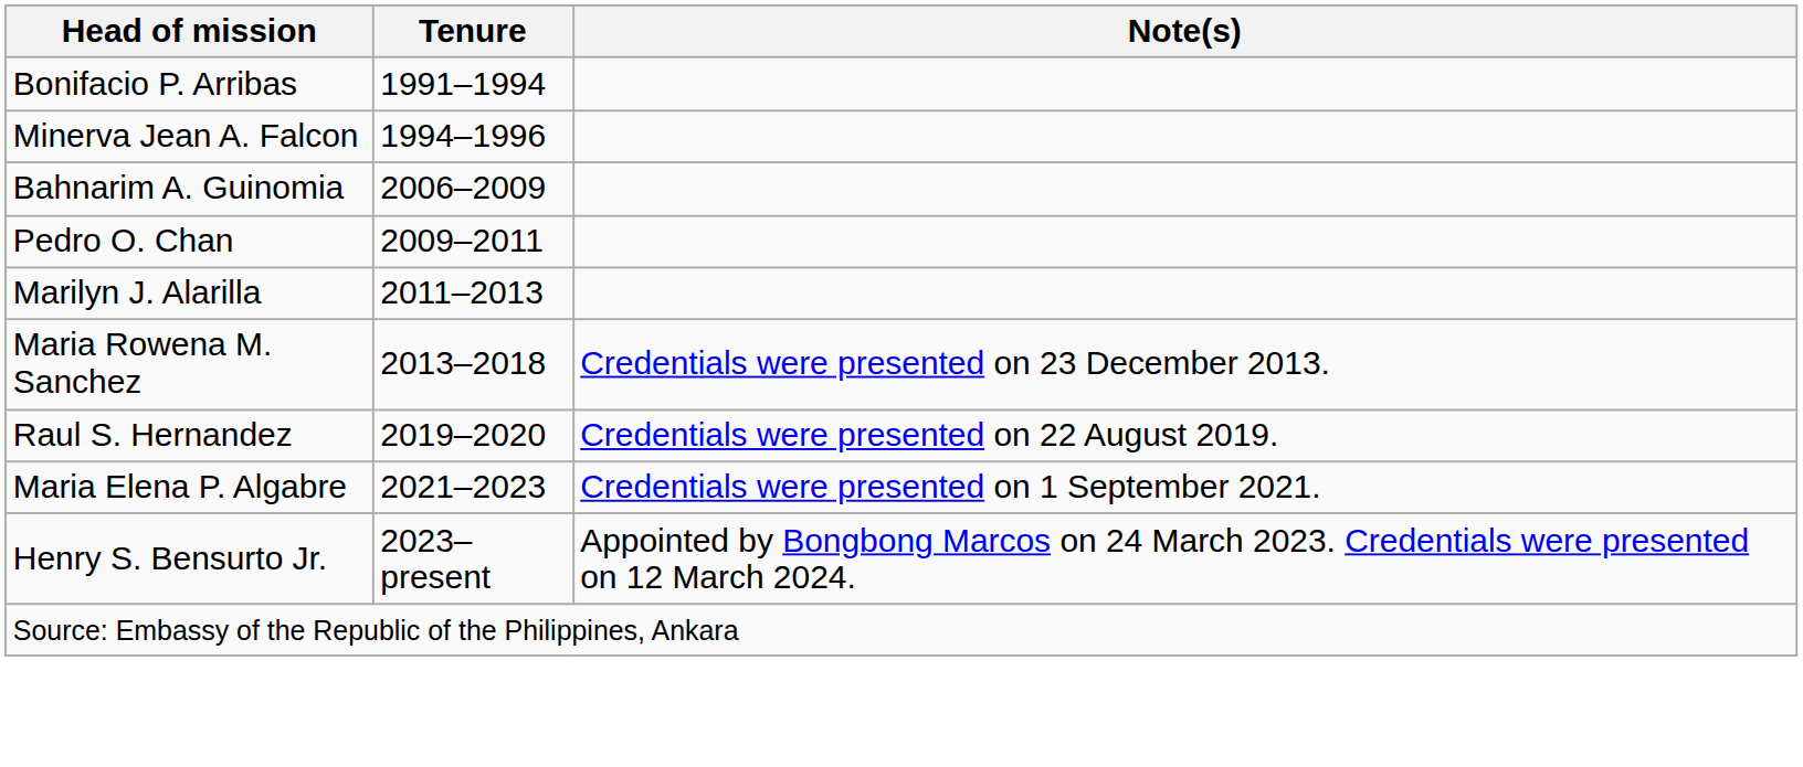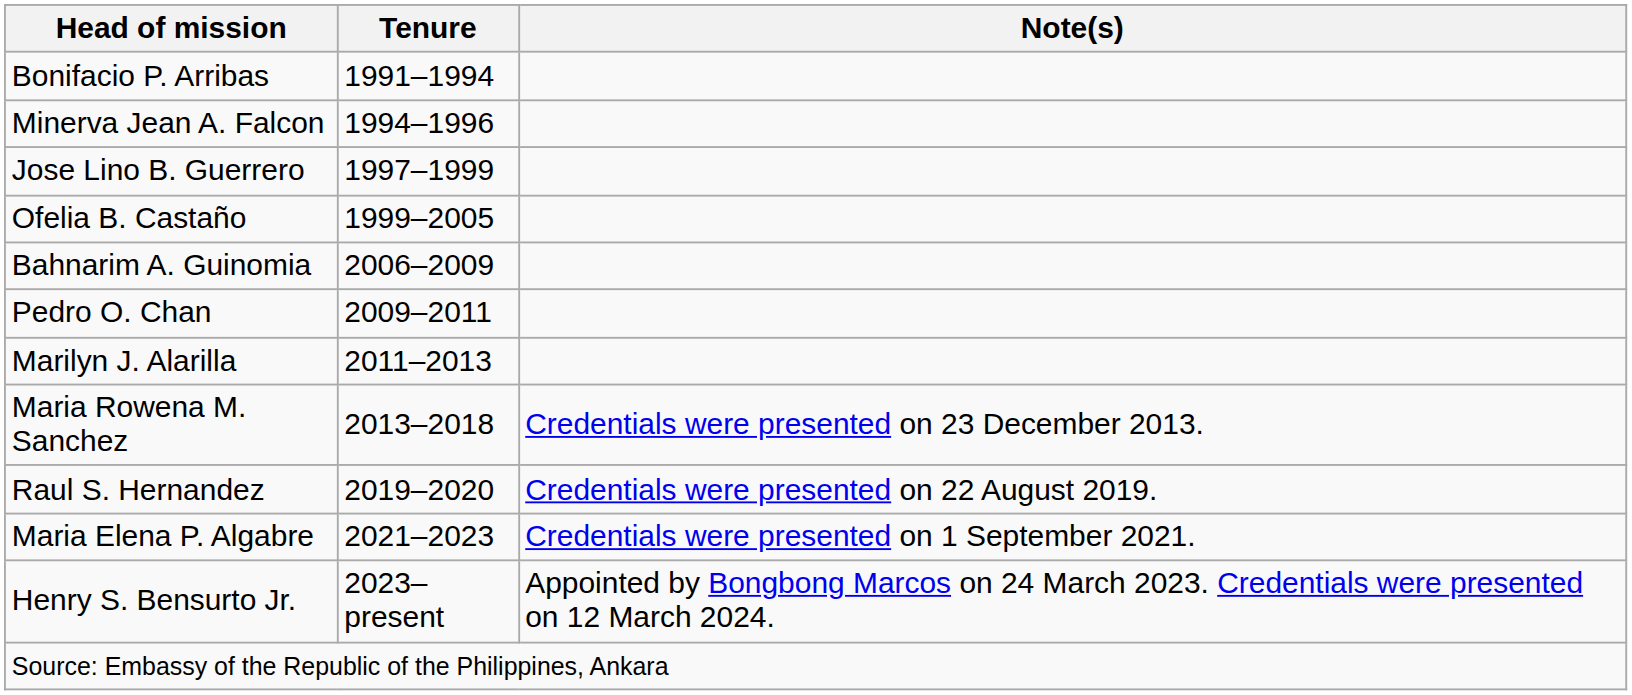+ row: Jose Lino B. Guerrero | 1997–1999
+ row: Ofelia B. Castaño | 1999–2005
